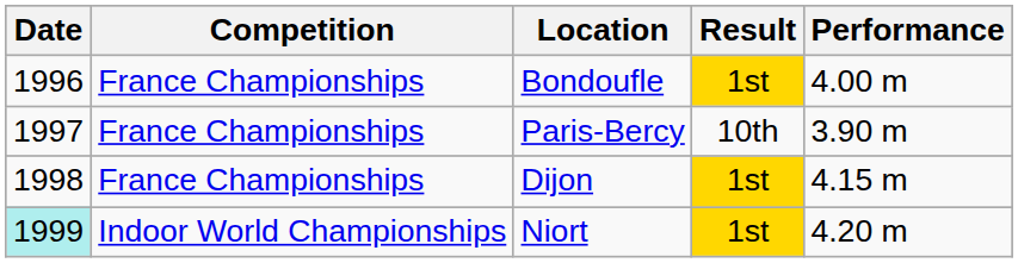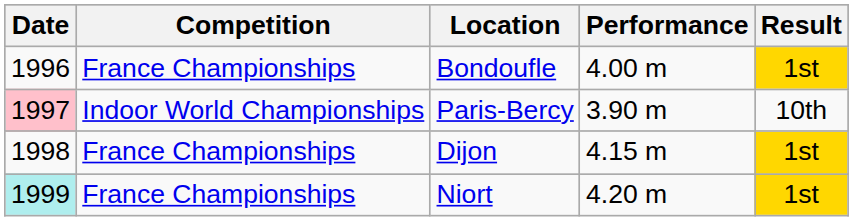columns swapped: Result <-> Performance
Paris-Bercy | Date: no background -> pink background
Paris-Bercy | Competition: France Championships -> Indoor World Championships
Niort | Competition: Indoor World Championships -> France Championships
